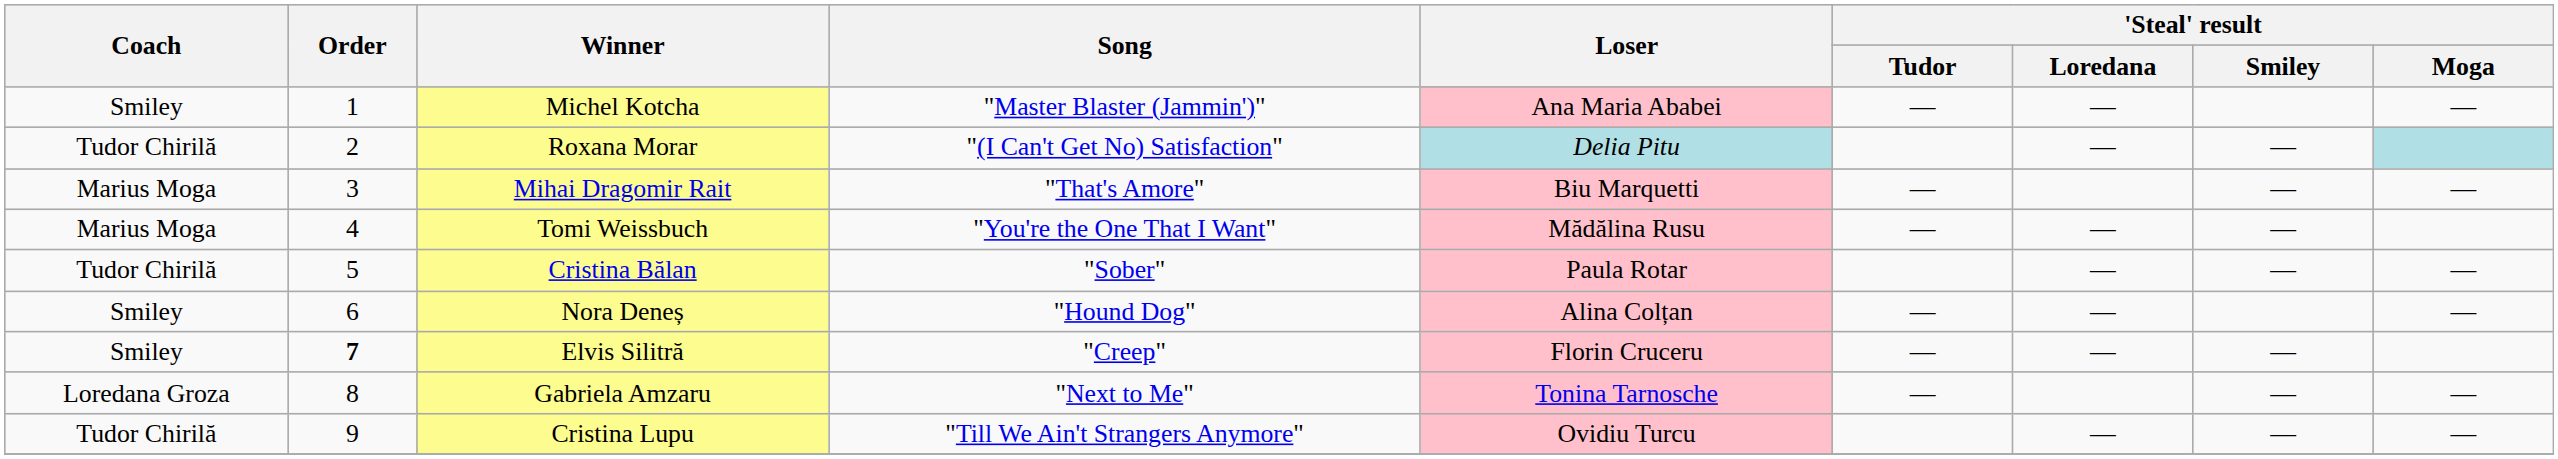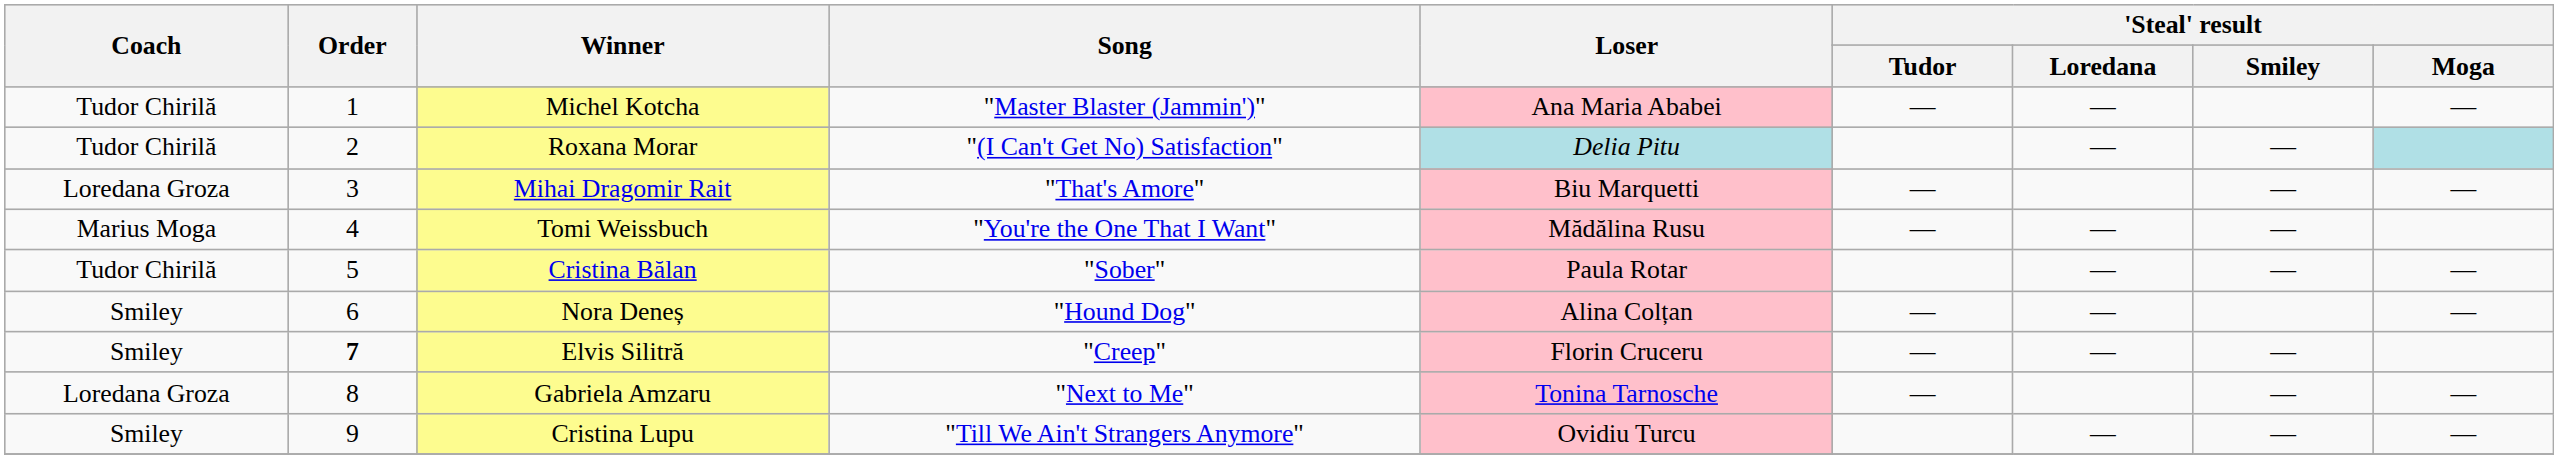Michel Kotcha | Coach: Smiley -> Tudor Chirilă
Mihai Dragomir Rait | Coach: Marius Moga -> Loredana Groza
Cristina Lupu | Coach: Tudor Chirilă -> Smiley
